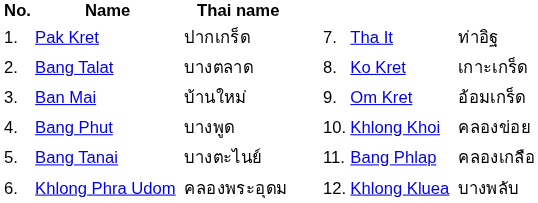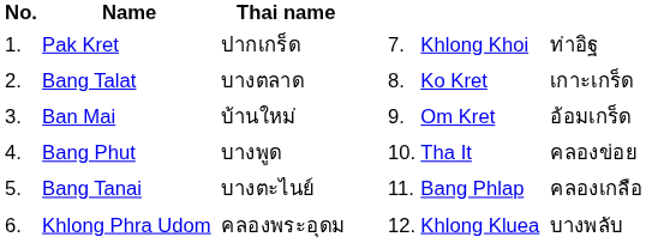Pak Kret | column 7: Tha It -> Khlong Khoi
Bang Phut | column 7: Khlong Khoi -> Tha It
